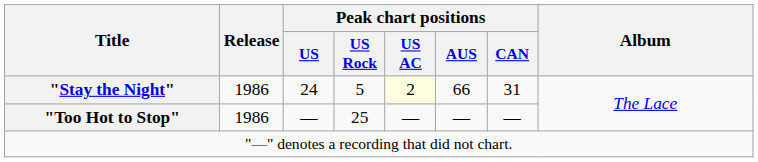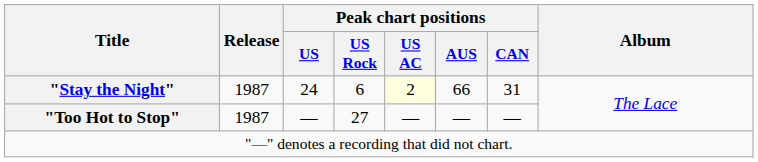"Stay the Night" | Release: 1986 -> 1987
"Stay the Night" | Peak chart positions / US Rock: 5 -> 6
"Too Hot to Stop" | Release: 1986 -> 1987
"Too Hot to Stop" | Peak chart positions / US Rock: 25 -> 27
